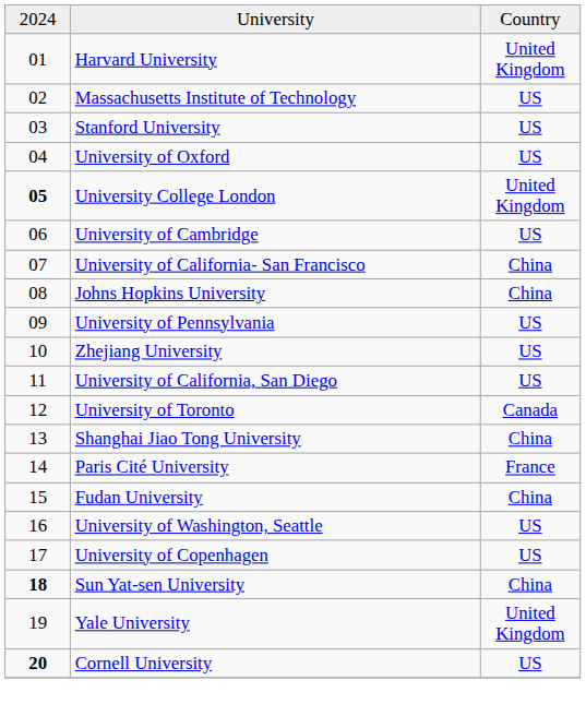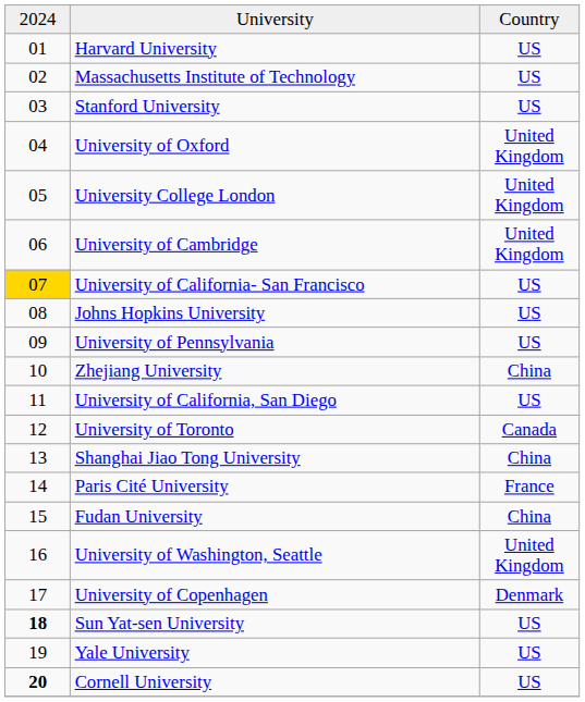Harvard University | column 3: United Kingdom -> US
University of Oxford | column 3: US -> United Kingdom
University College London | column 1: bold -> normal
University of Cambridge | column 3: US -> United Kingdom
University of California- San Francisco | column 1: no background -> gold background
University of California- San Francisco | column 3: China -> US
Johns Hopkins University | column 3: China -> US
Zhejiang University | column 3: US -> China
University of Washington, Seattle | column 3: US -> United Kingdom
University of Copenhagen | column 3: US -> Denmark
Sun Yat-sen University | column 3: China -> US
Yale University | column 3: United Kingdom -> US
